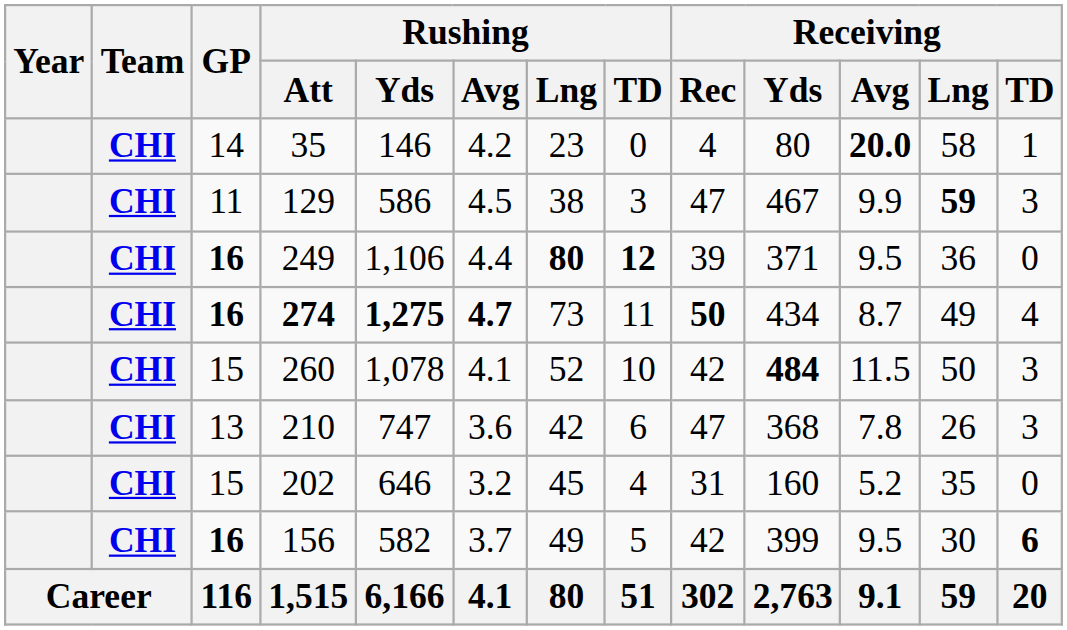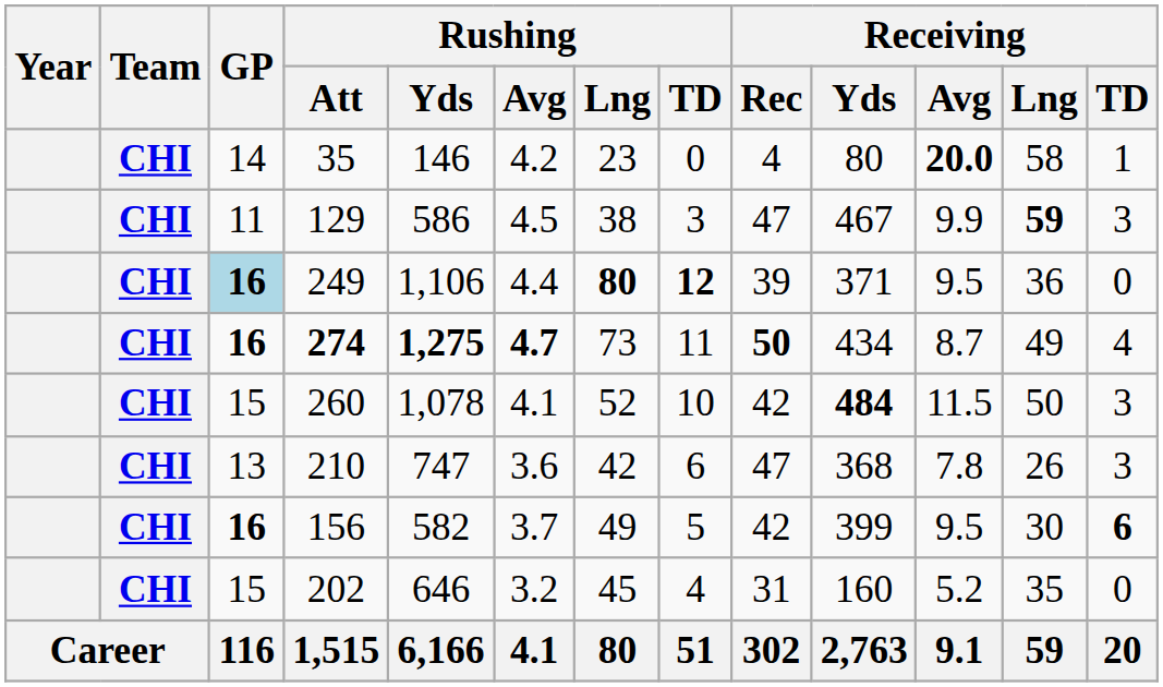249 | GP: no background -> lightblue background
rows swapped: 156 <-> 202
